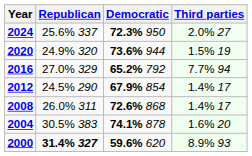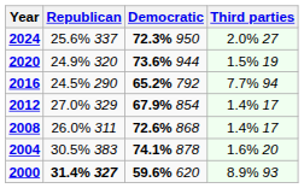2016 | Republican: 27.0% 329 -> 24.5% 290
2012 | Republican: 24.5% 290 -> 27.0% 329
